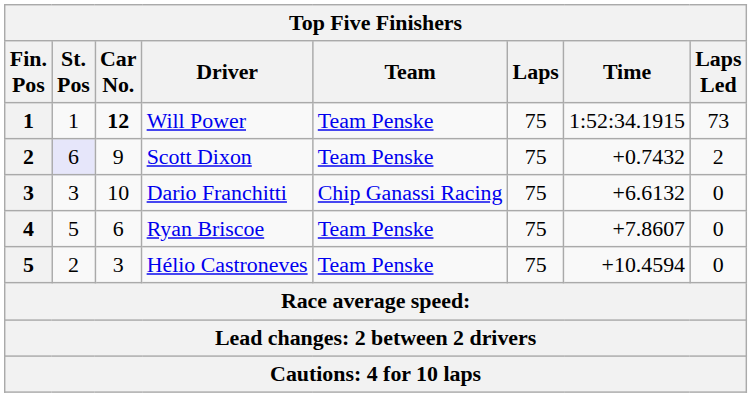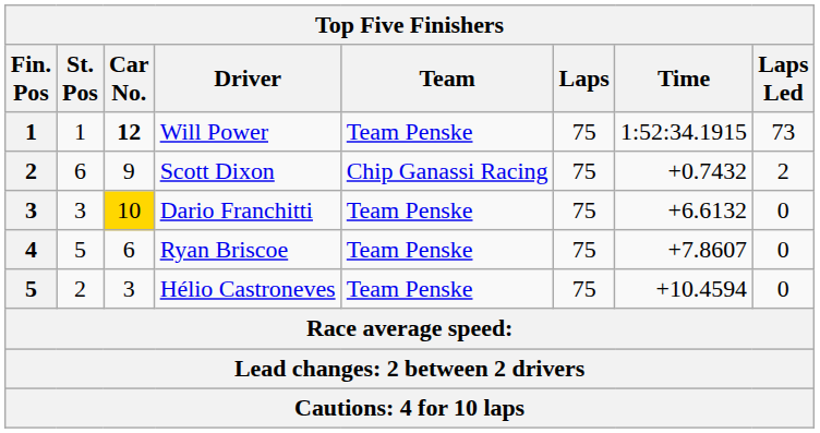Scott Dixon | St. Pos: lavender background -> no background
Scott Dixon | Team: Team Penske -> Chip Ganassi Racing
Dario Franchitti | Car No.: no background -> gold background
Dario Franchitti | Team: Chip Ganassi Racing -> Team Penske
